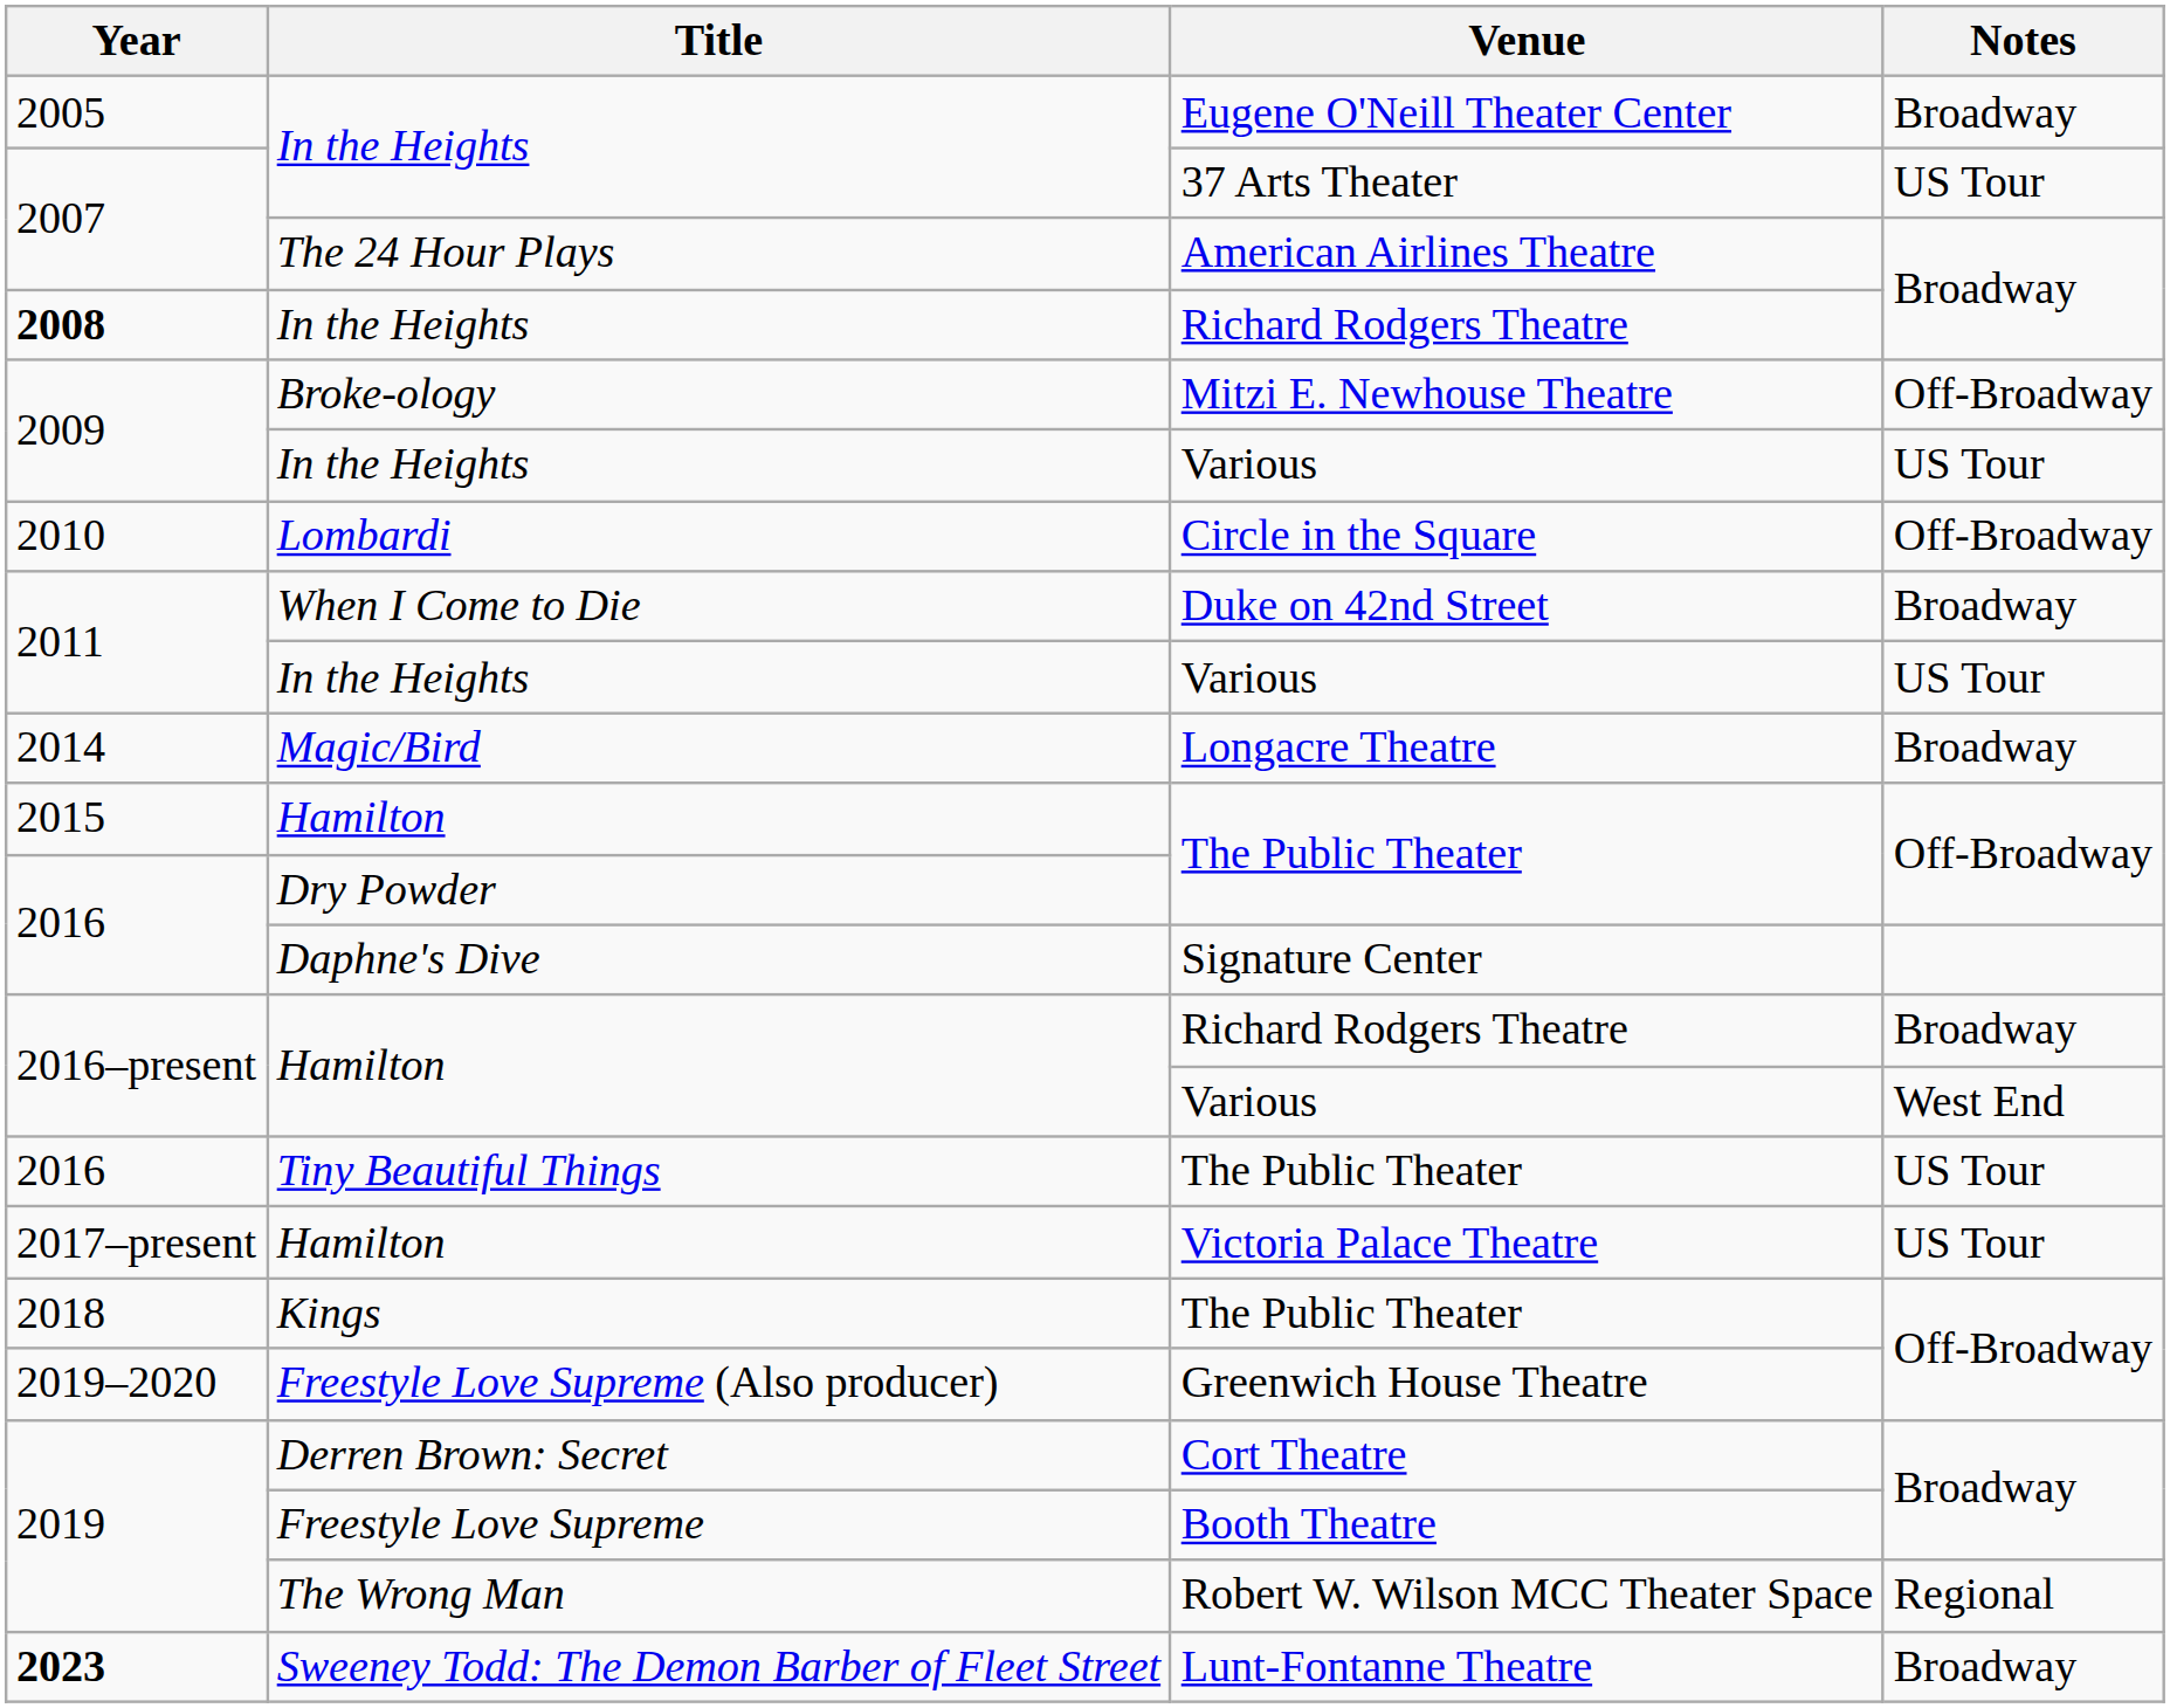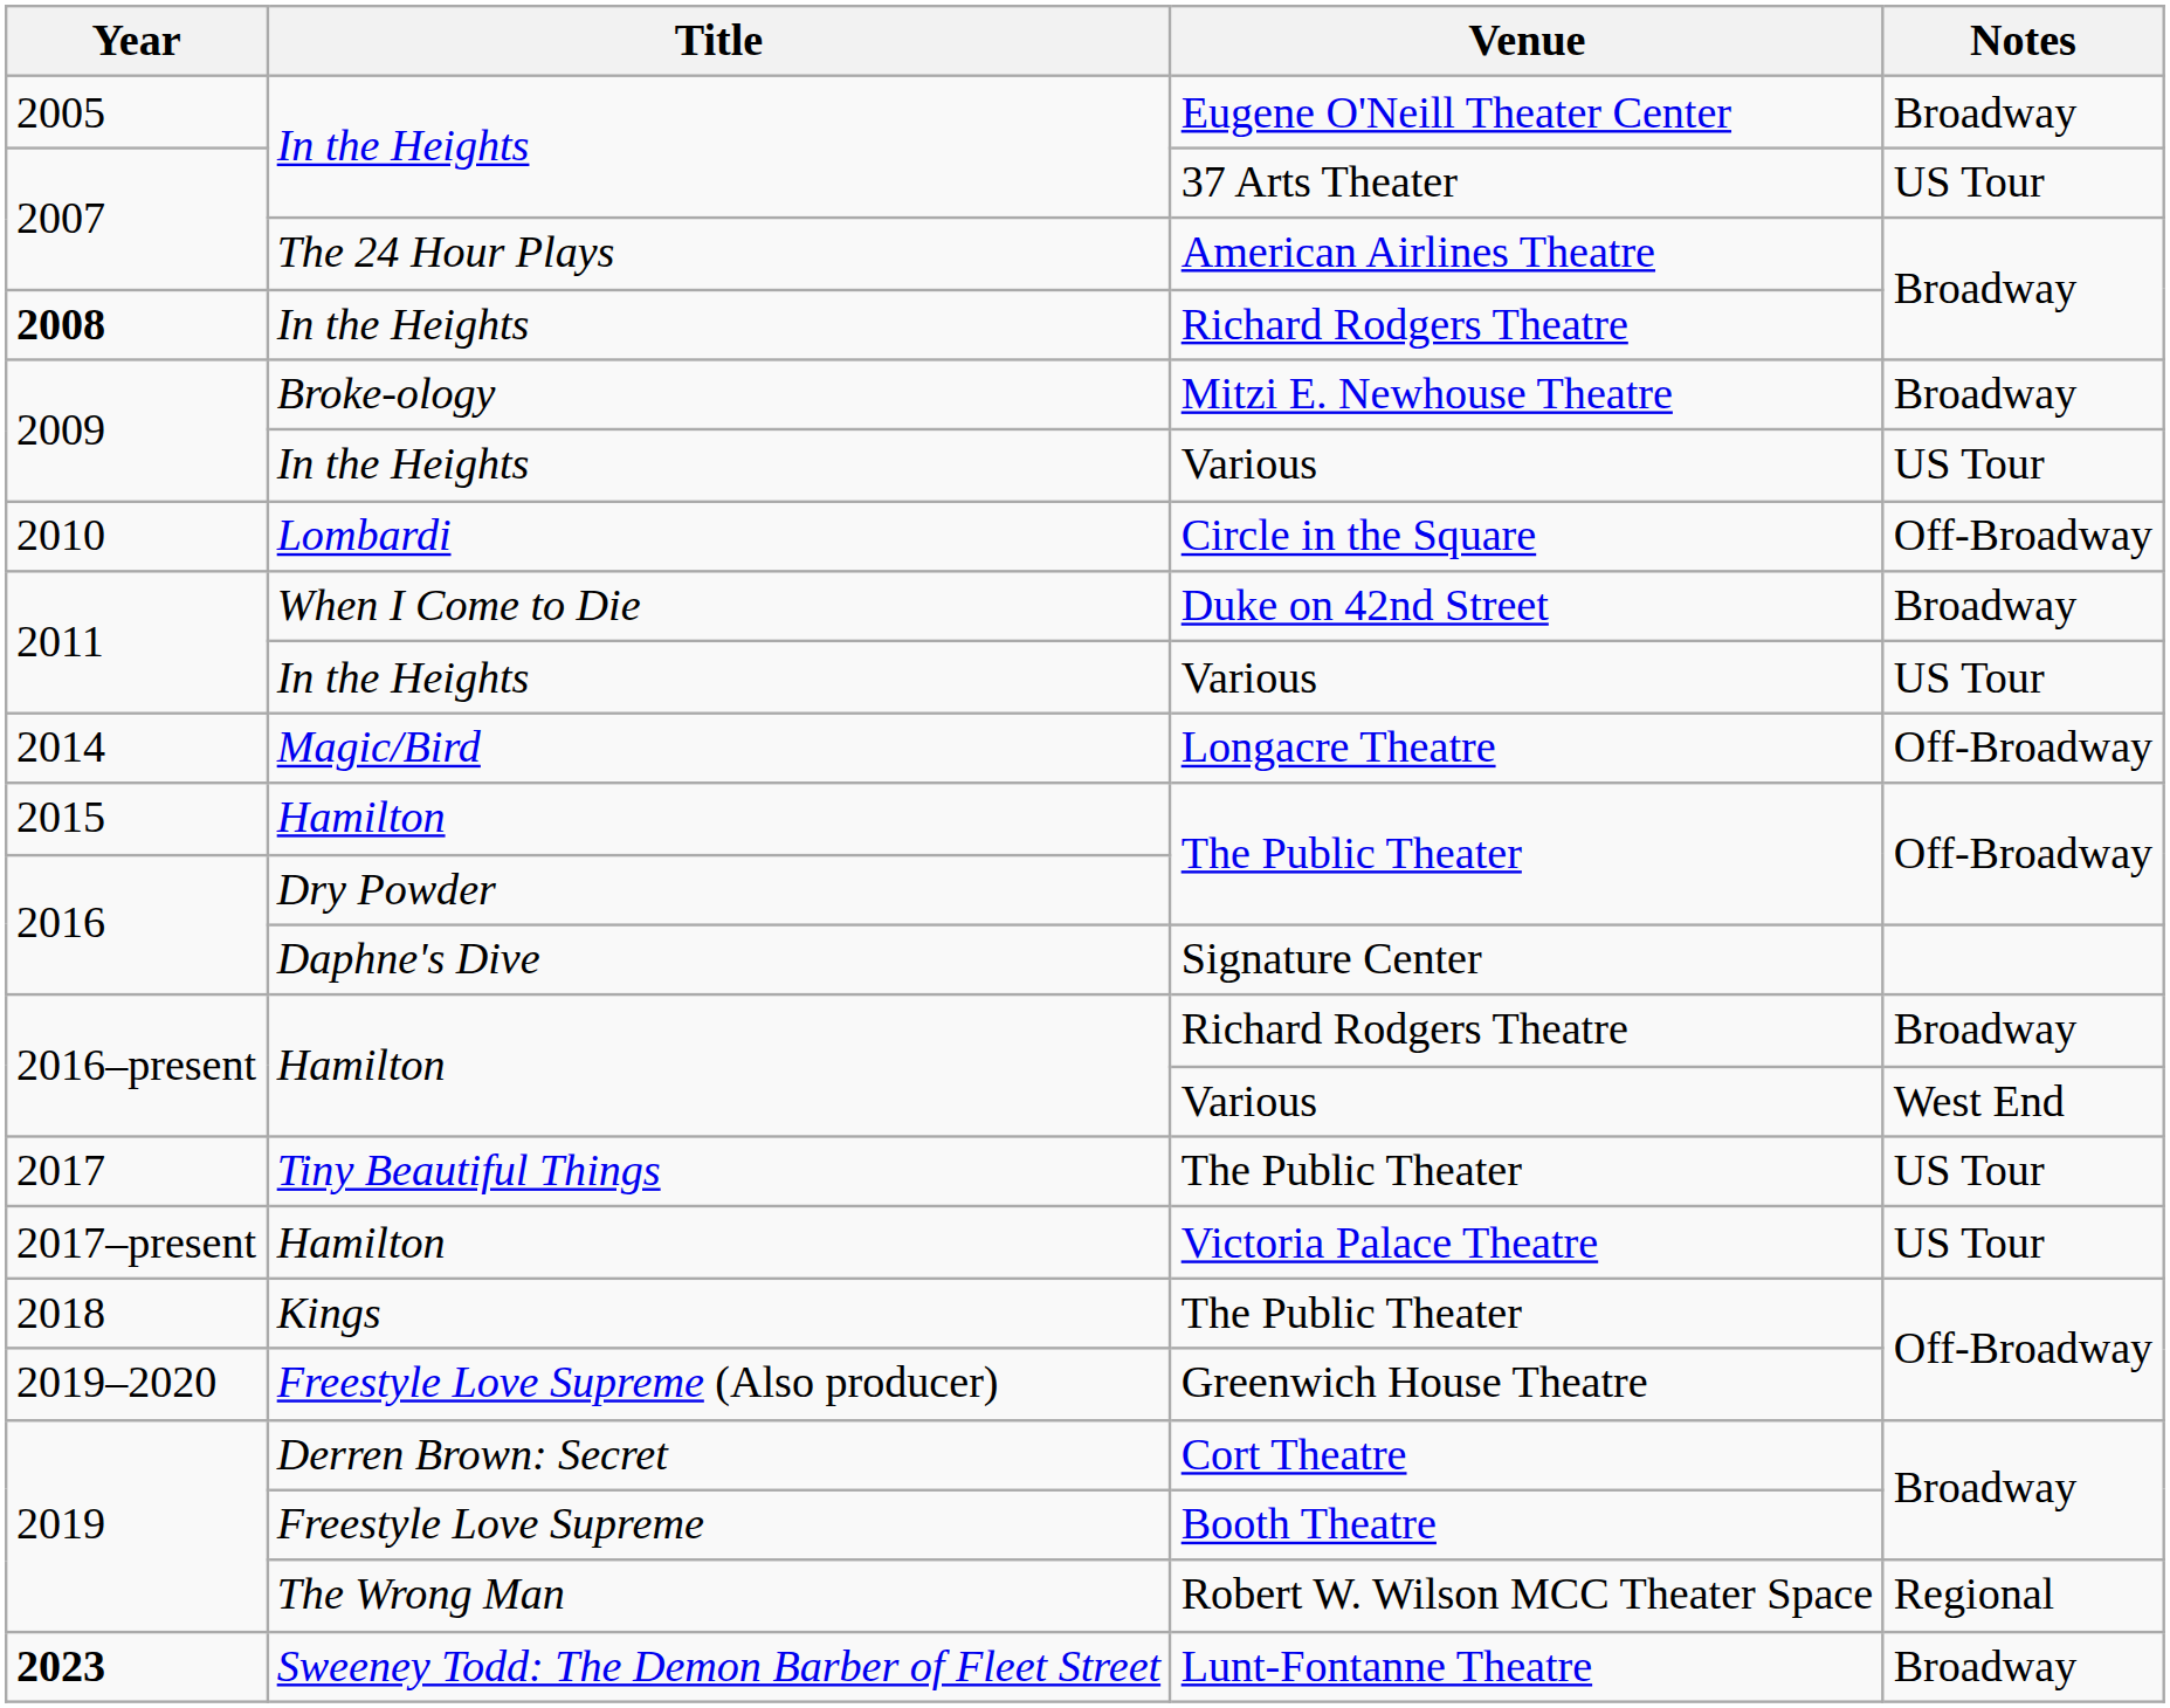Mitzi E. Newhouse Theatre | Notes: Off-Broadway -> Broadway
Longacre Theatre | Notes: Broadway -> Off-Broadway
Tiny Beautiful Things / The Public Theater | Year: 2016 -> 2017
